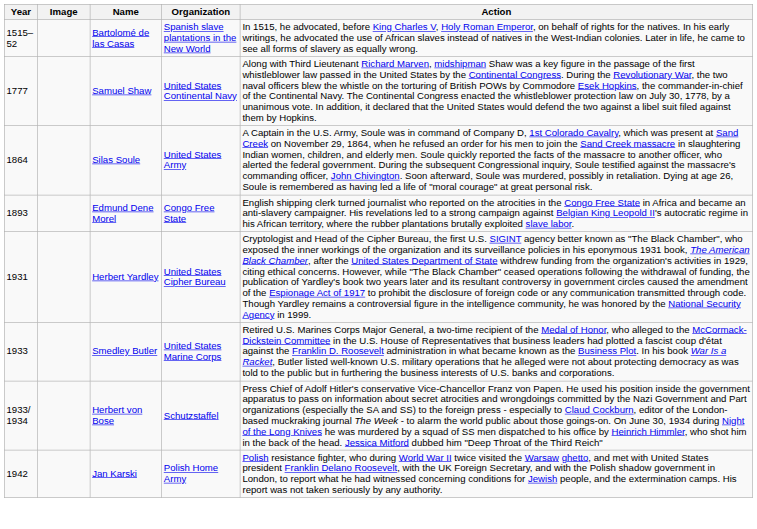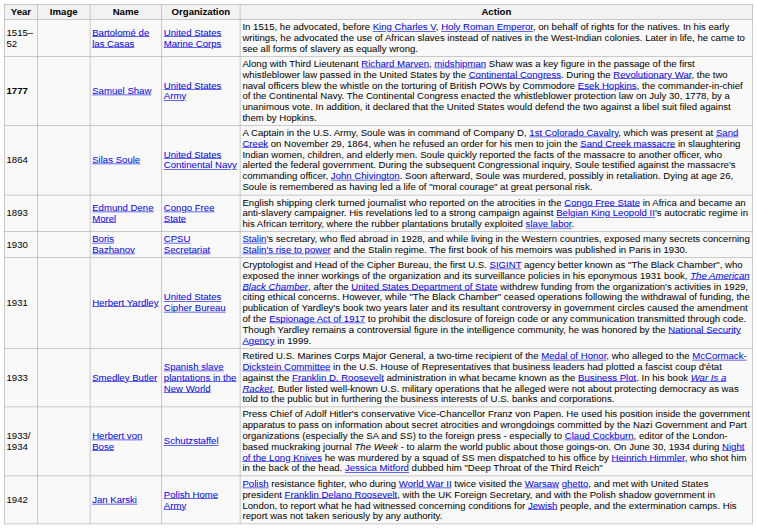Bartolomé de las Casas | Organization: Spanish slave plantations in the New World -> United States Marine Corps
Samuel Shaw | Year: normal -> bold
Samuel Shaw | Organization: United States Continental Navy -> United States Army
Silas Soule | Organization: United States Army -> United States Continental Navy
+ row: 1930 | Boris Bazhanov | CPSU Secretariat | Stalin's secretary, who fled abroad in 1928, and while living in the Western countries, exposed many secrets concerning Stalin's rise to power and the Stalin regime. The first book of his memoirs was published in Paris in 1930.
Smedley Butler | Organization: United States Marine Corps -> Spanish slave plantations in the New World
